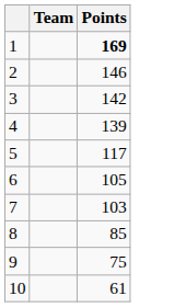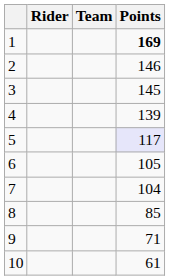+ column: Rider
3 | Points: 142 -> 145
5 | Points: no background -> lavender background
7 | Points: 103 -> 104
9 | Points: 75 -> 71
